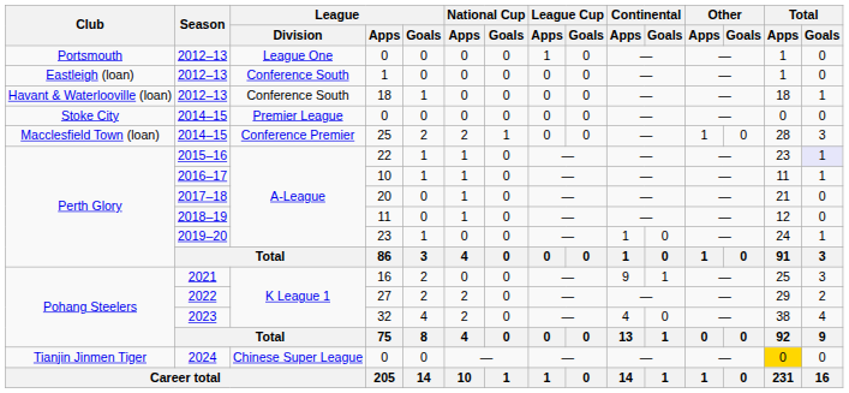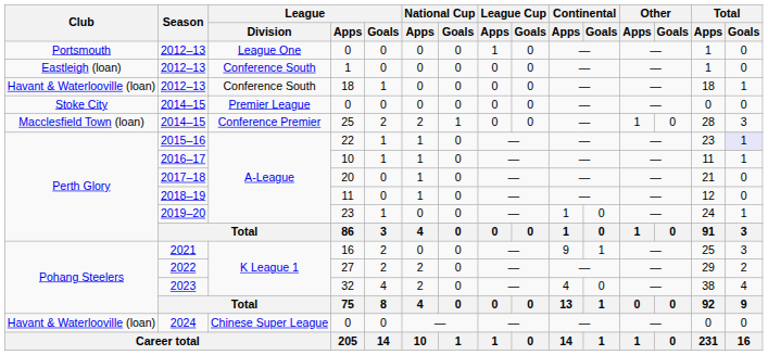2024 / 0 | Club: Tianjin Jinmen Tiger -> Havant & Waterlooville (loan)
2024 / 0 | Total / Apps: gold background -> no background
